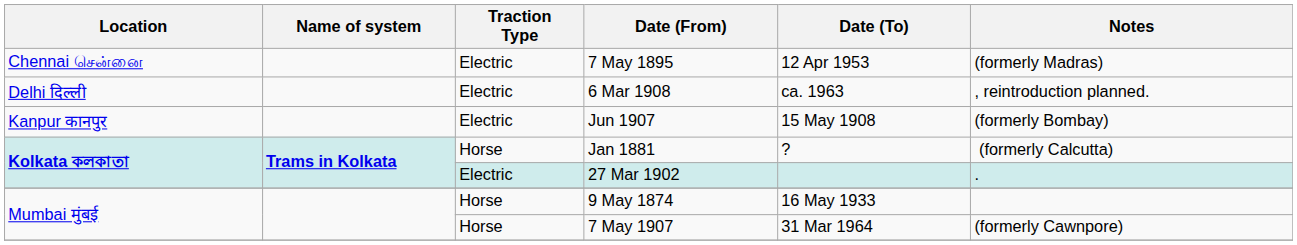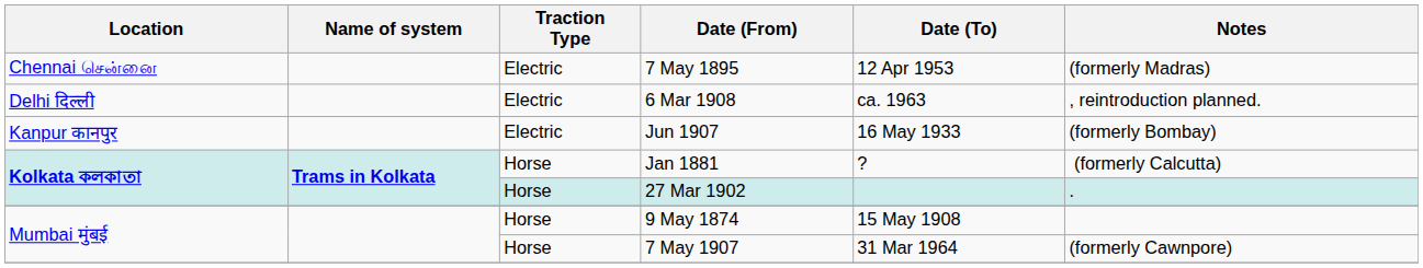Jun 1907 | Date (To): 15 May 1908 -> 16 May 1933
27 Mar 1902 | Traction Type: Electric -> Horse
9 May 1874 | Date (To): 16 May 1933 -> 15 May 1908
